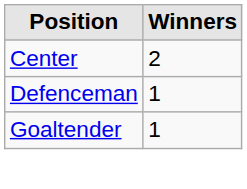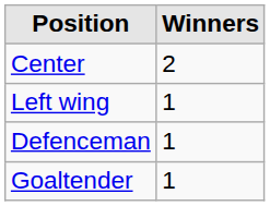+ row: Left wing | 1
